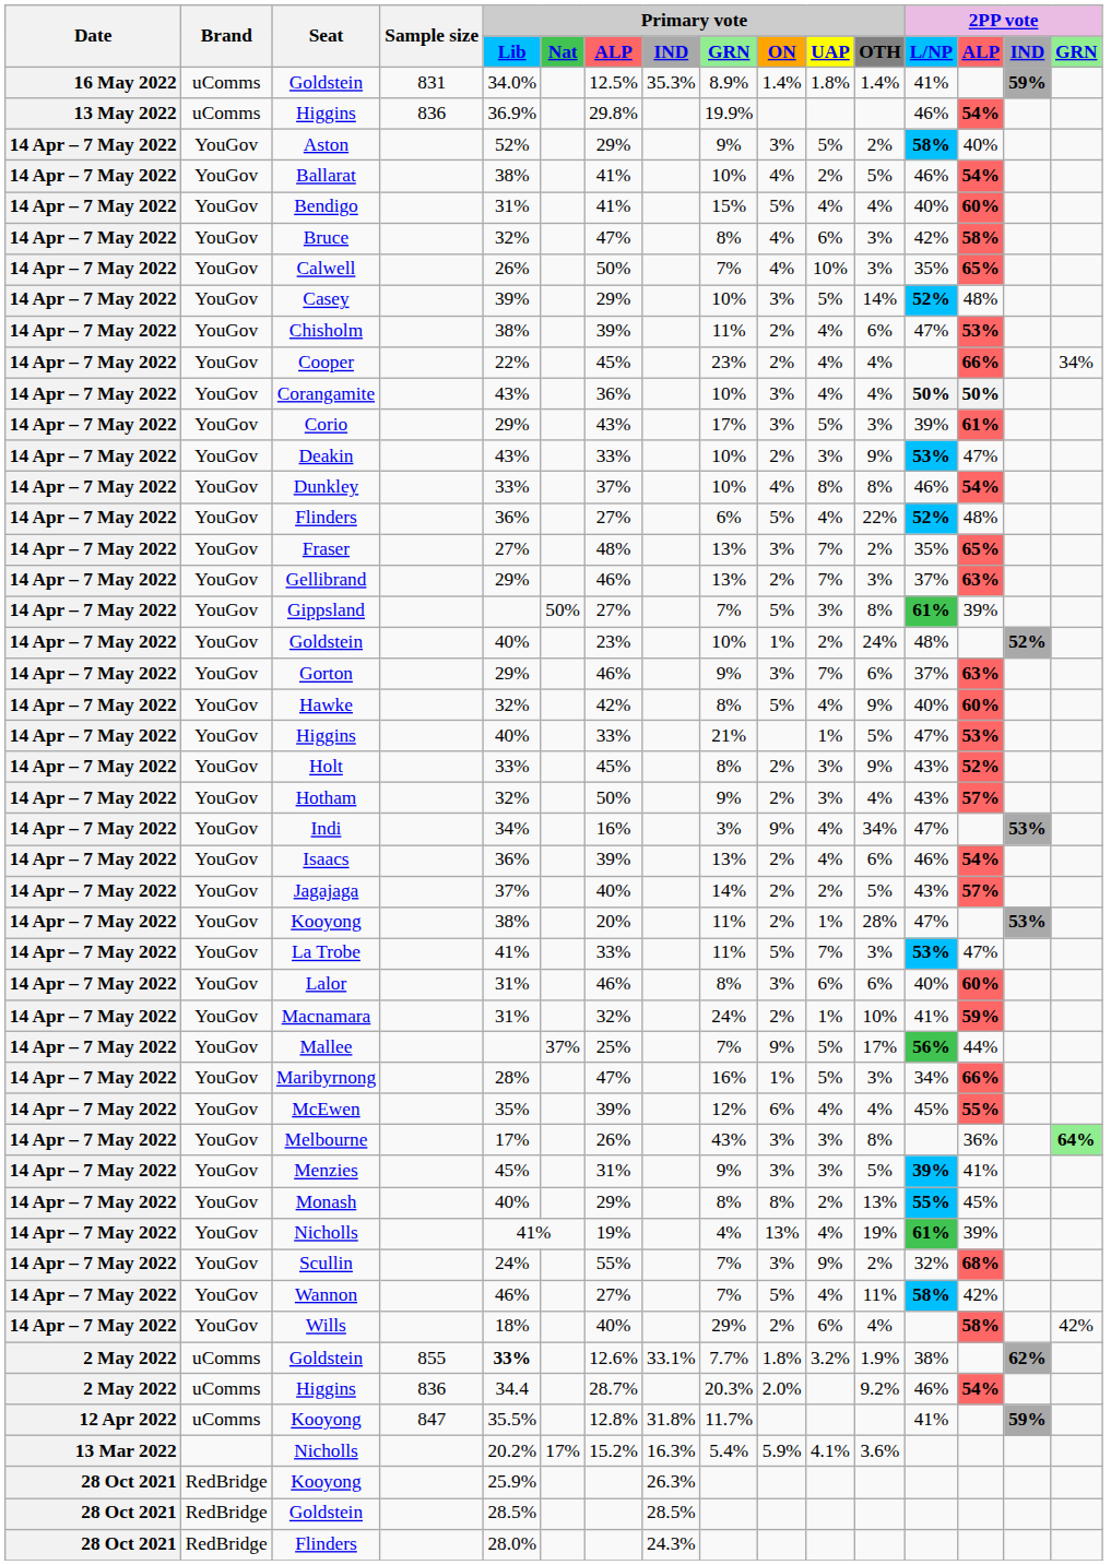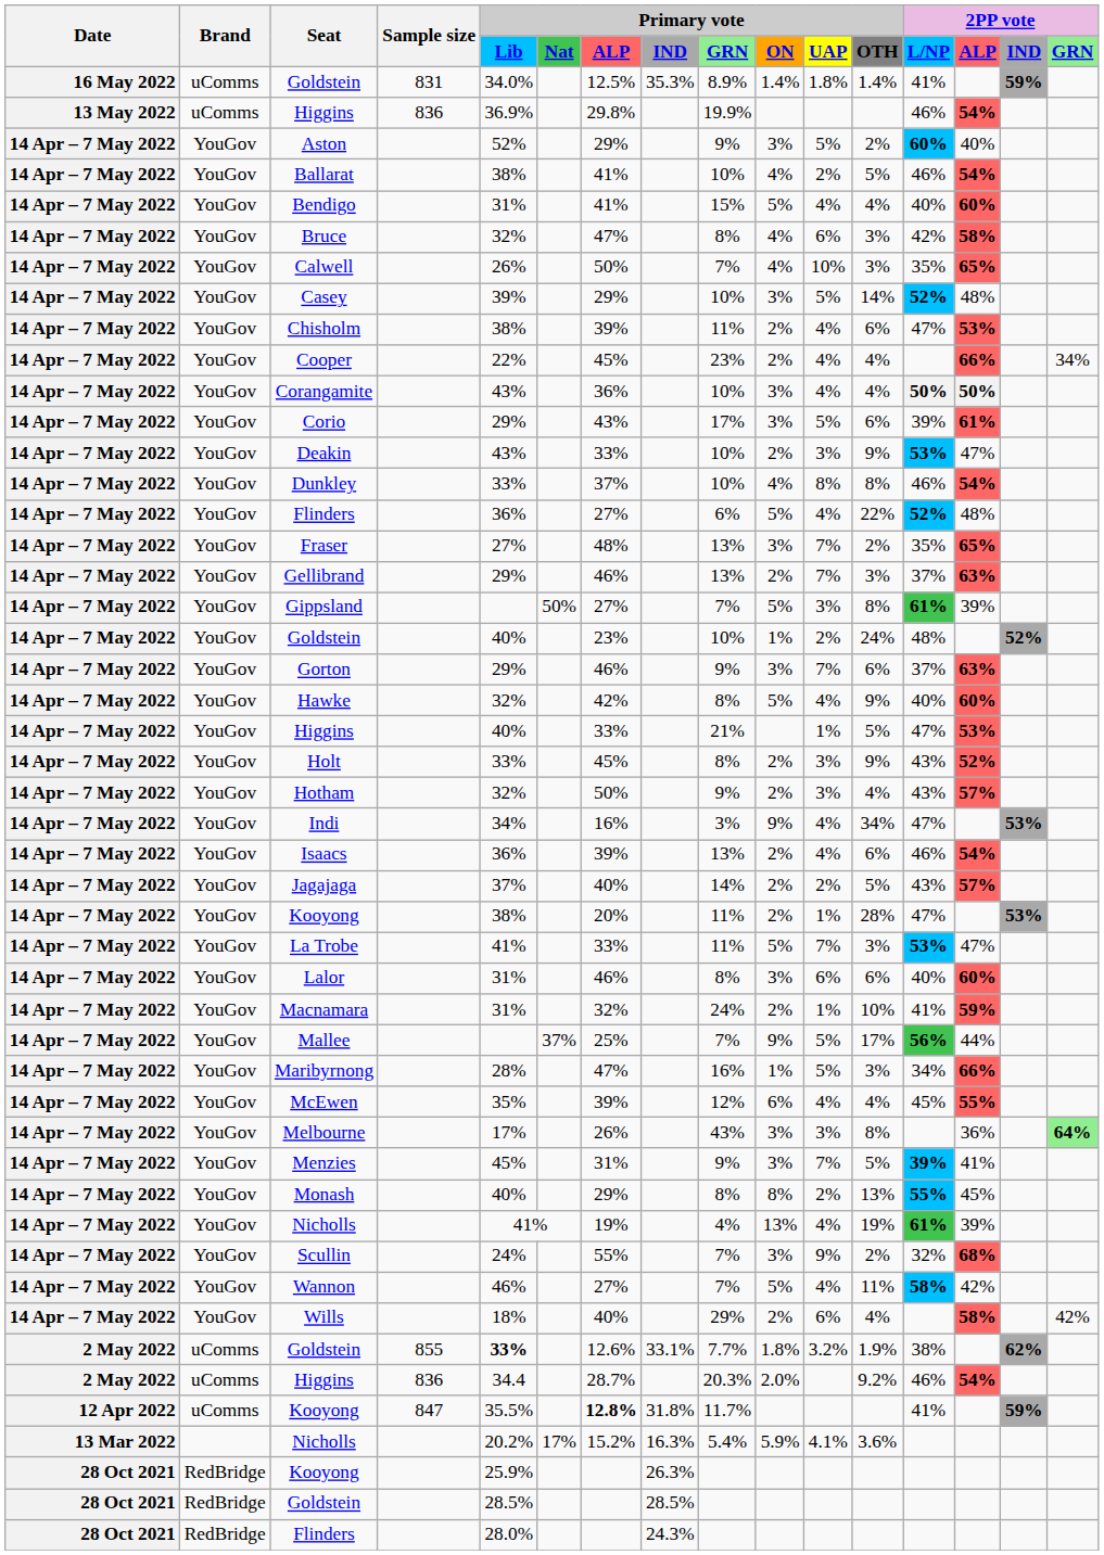Aston | 2PP vote / L/NP: 58% -> 60%
Corio | Primary vote / OTH: 3% -> 6%
Menzies | Primary vote / UAP: 3% -> 7%
12 Apr 2022 / Kooyong | Primary vote / ALP: normal -> bold
